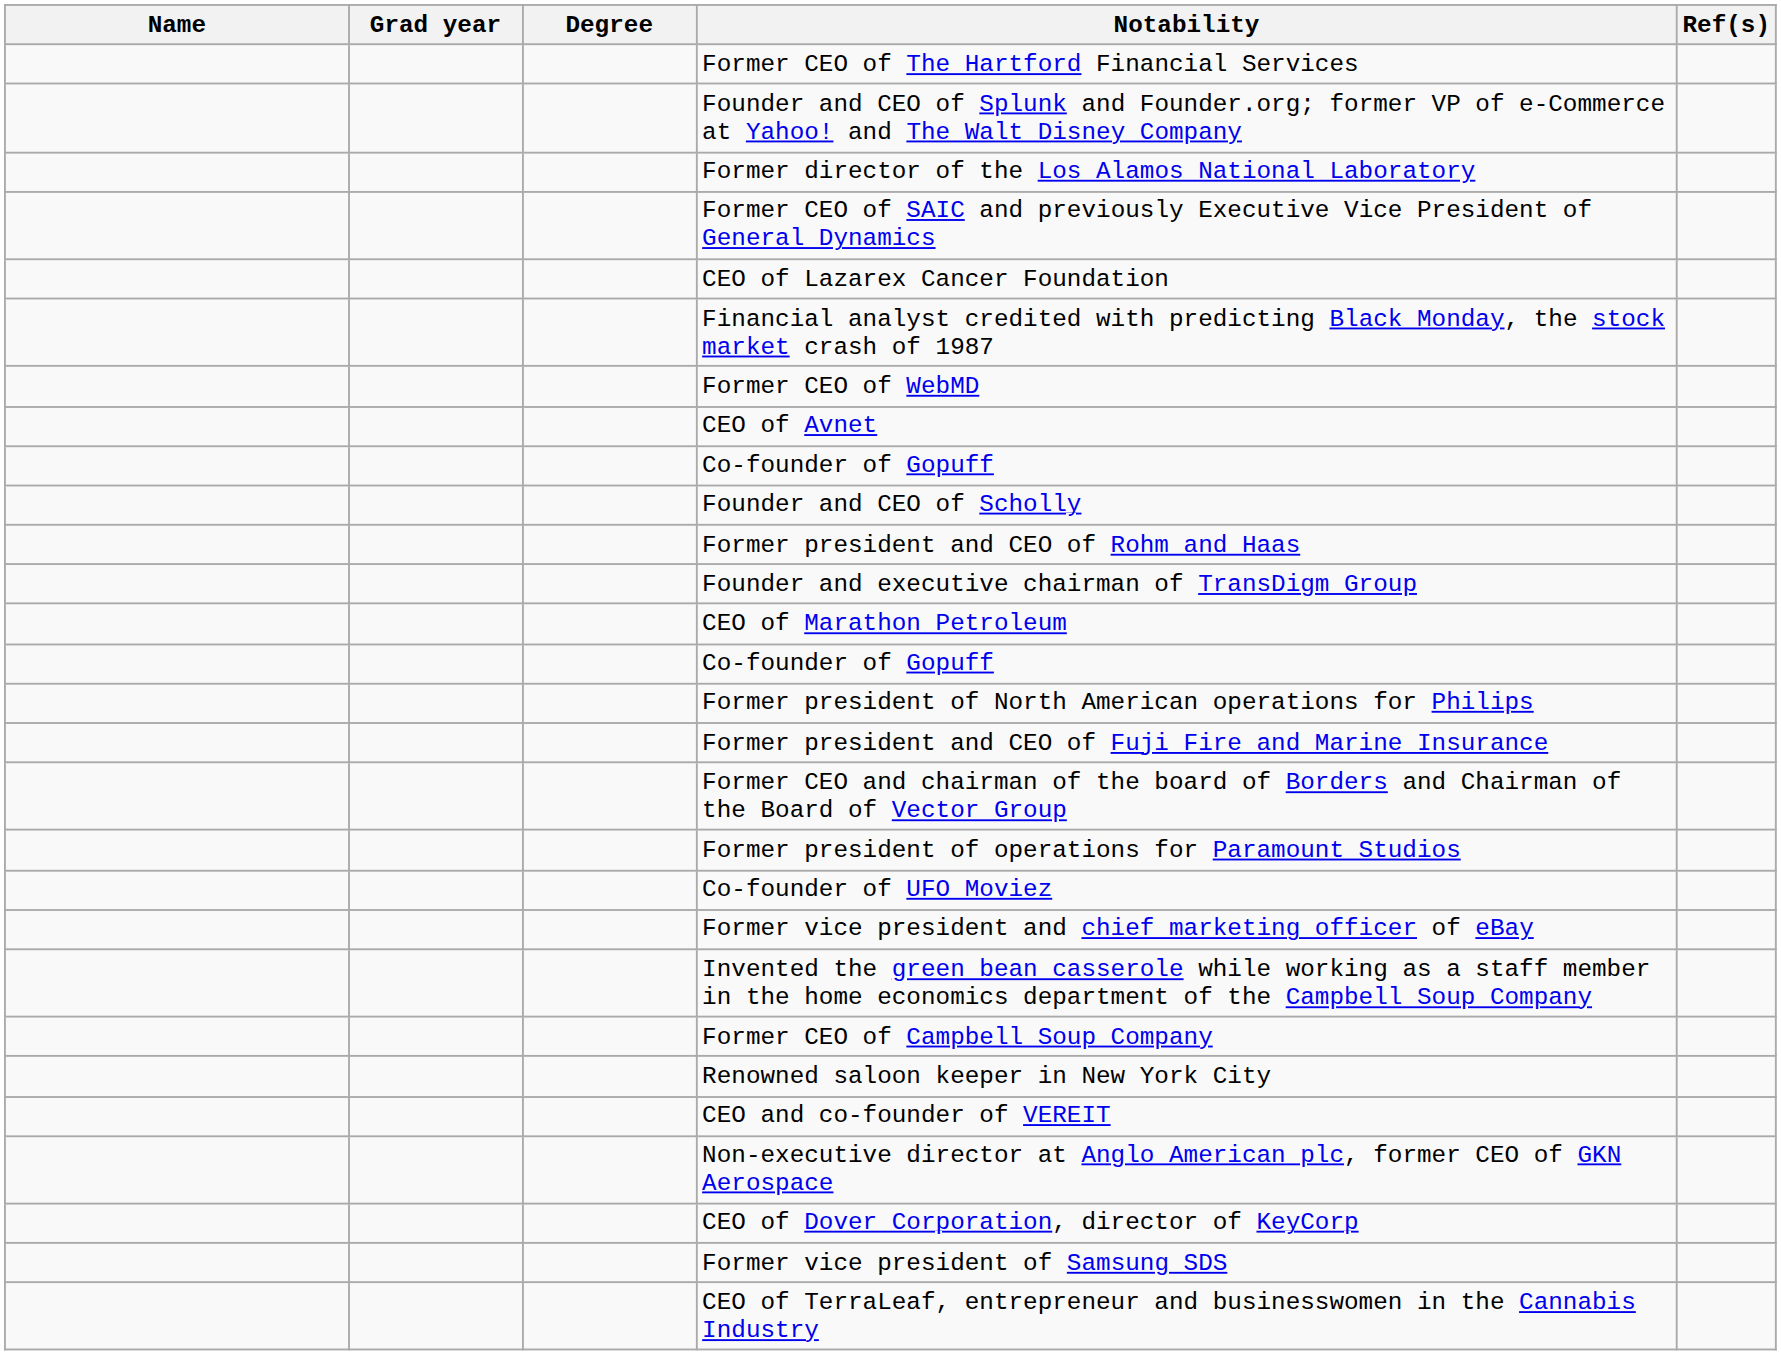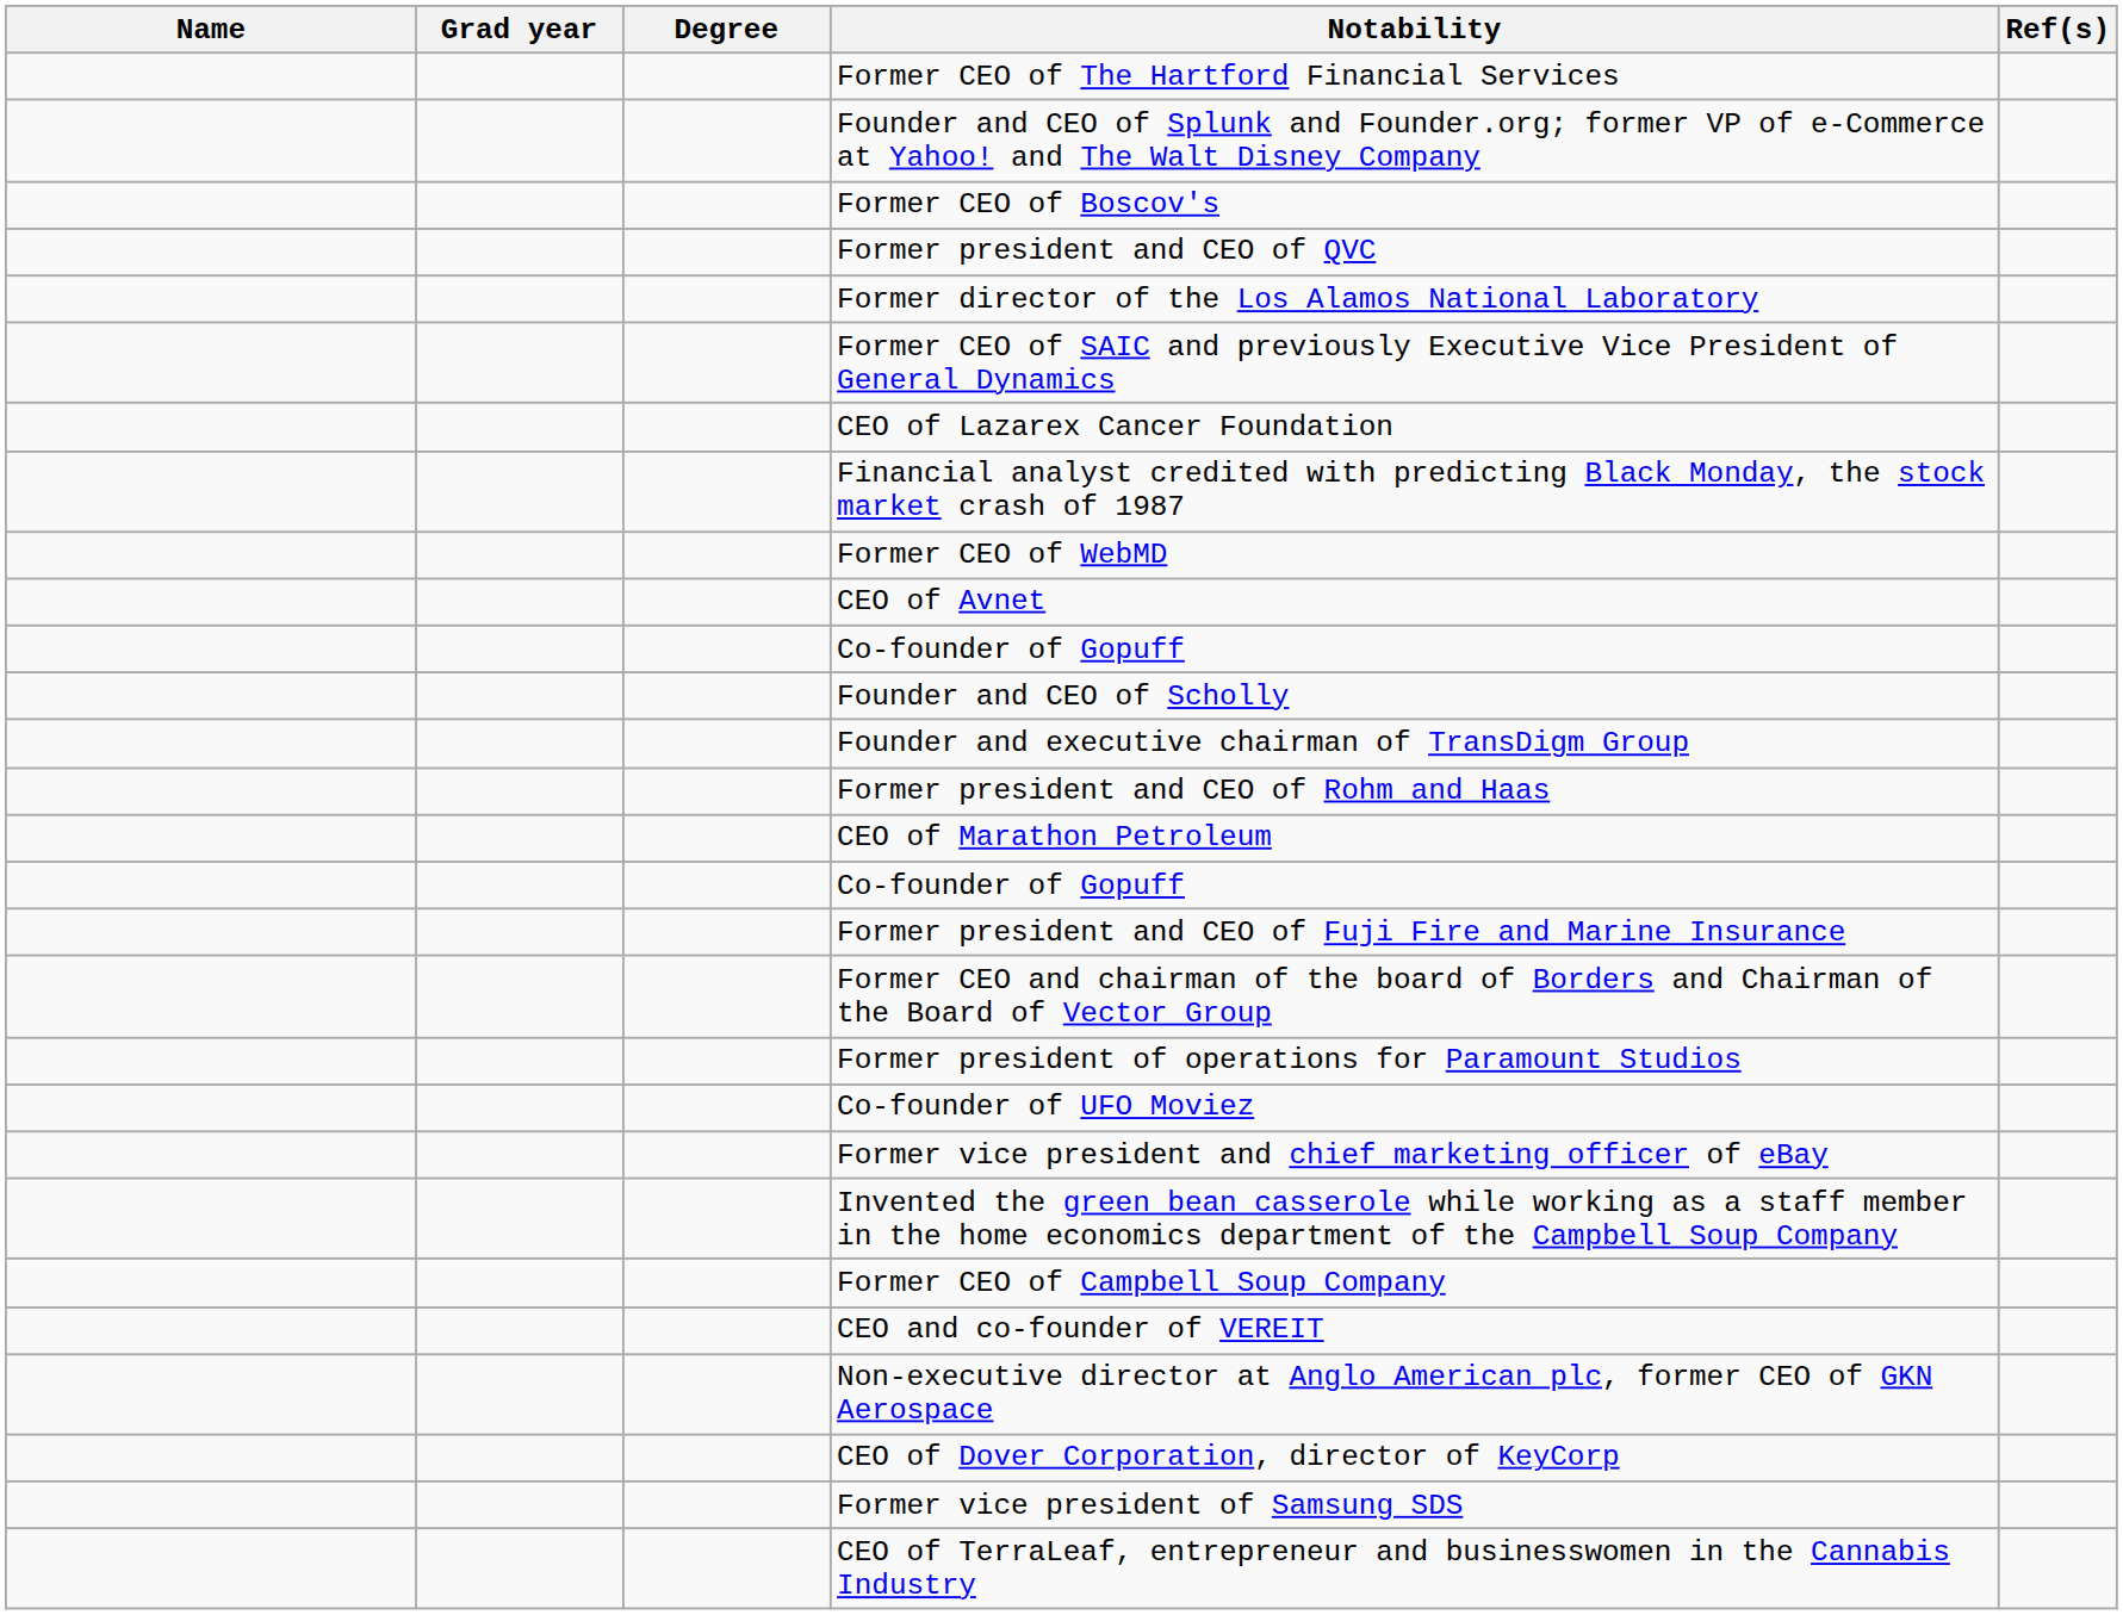+ row: Former CEO of Boscov's
+ row: Former president and CEO of QVC
rows swapped: Former president and CEO of Rohm and Haas <-> Founder and executive chairman of TransDigm Group
- row: Former president of North American operations for Philips
- row: Renowned saloon keeper in New York City
